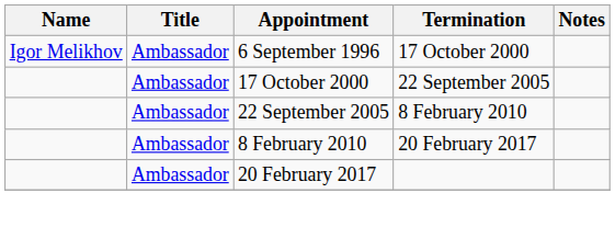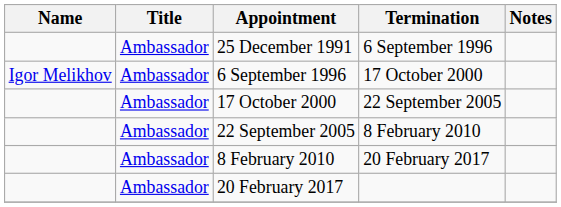+ row: Ambassador | 25 December 1991 | 6 September 1996
